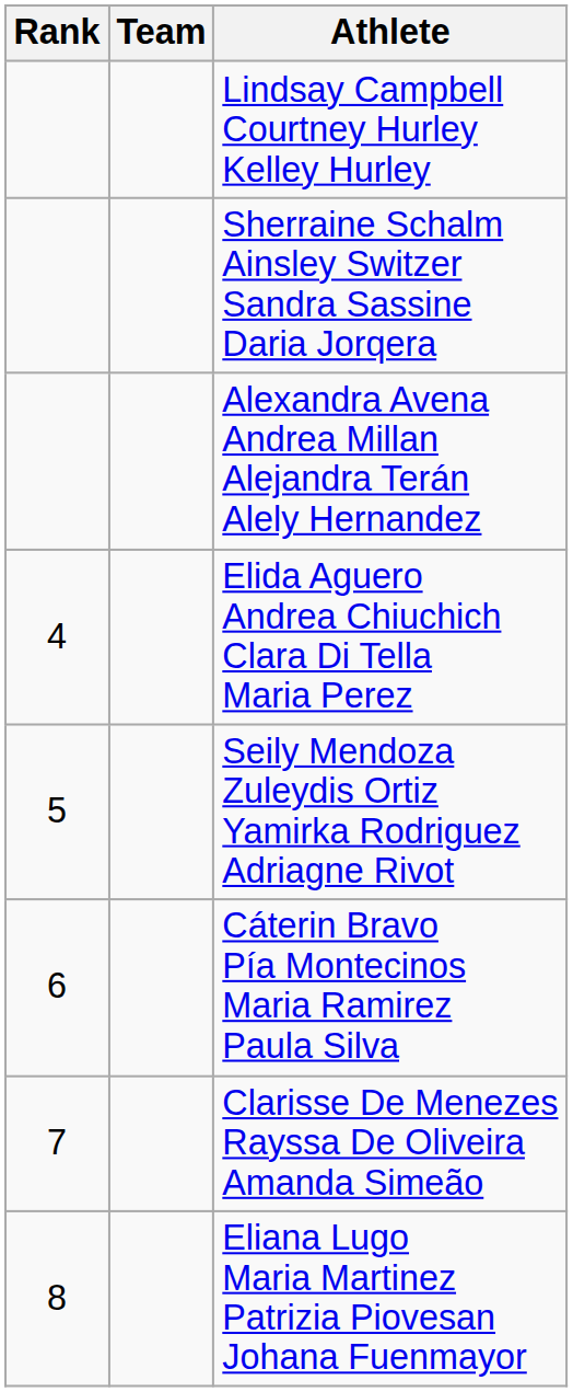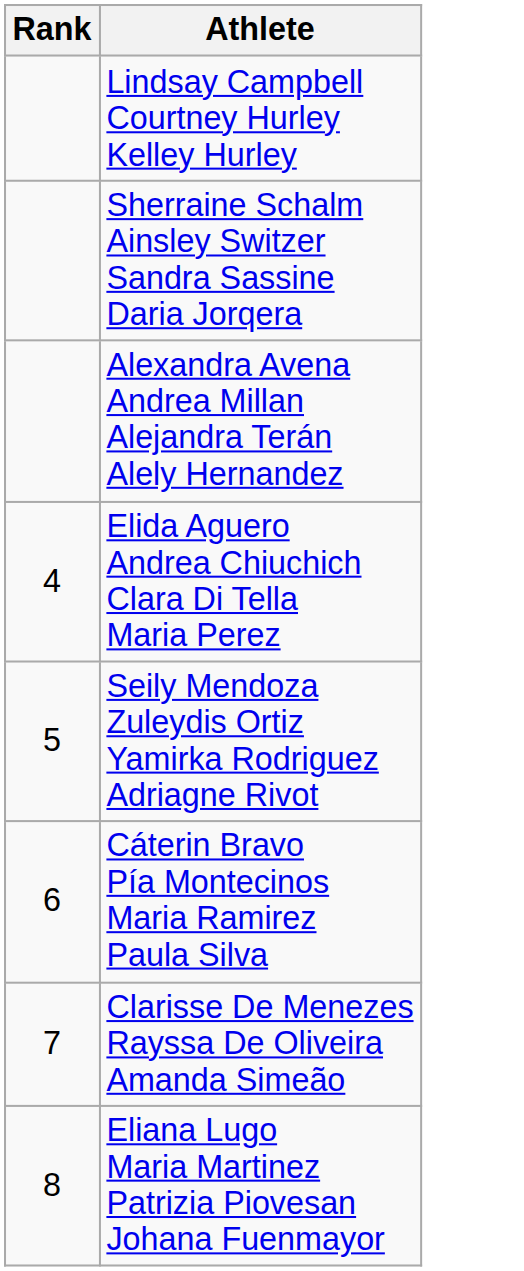- column: Team
